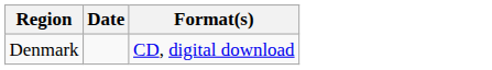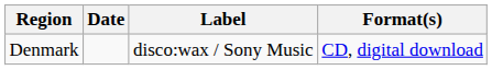+ column: Label | disco:wax / Sony Music
